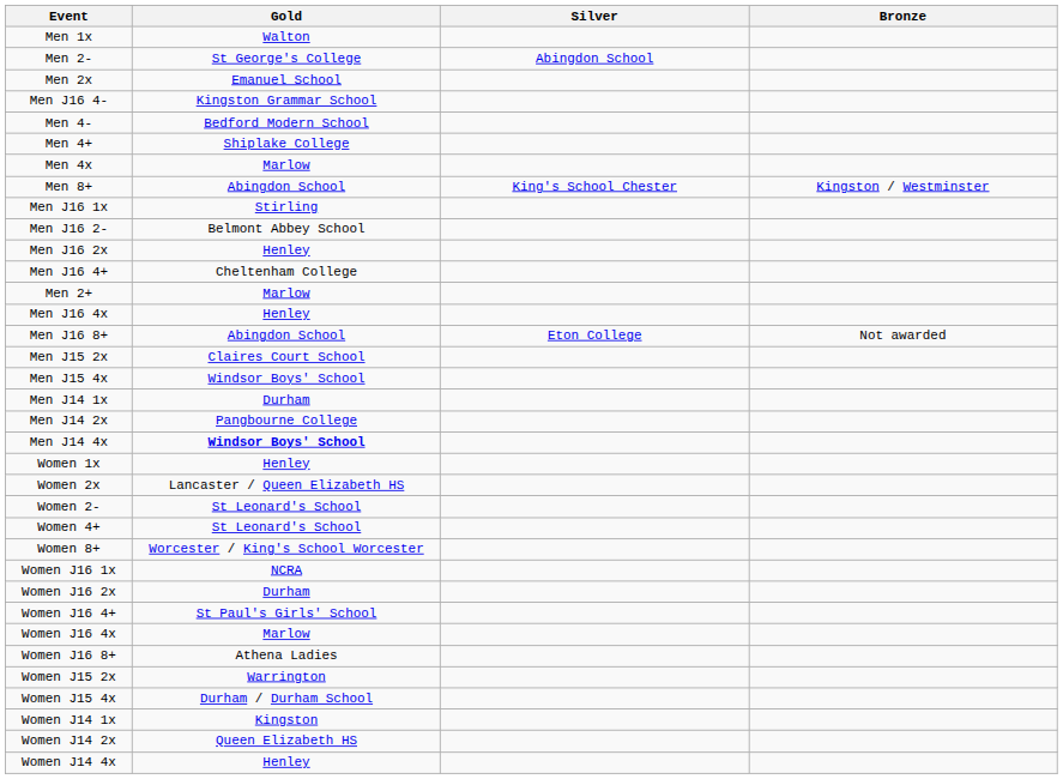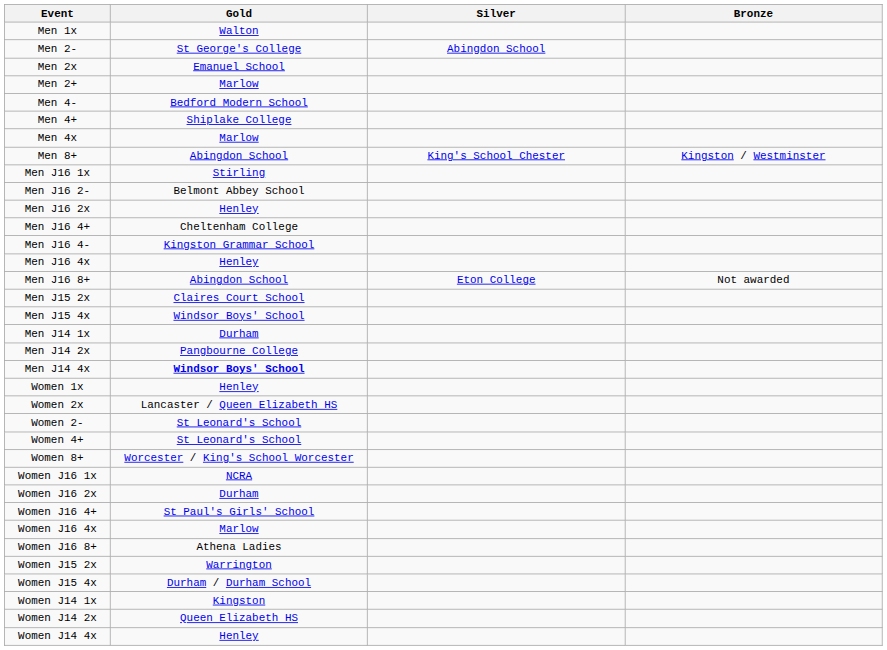rows swapped: Men 2+ <-> Men J16 4-
